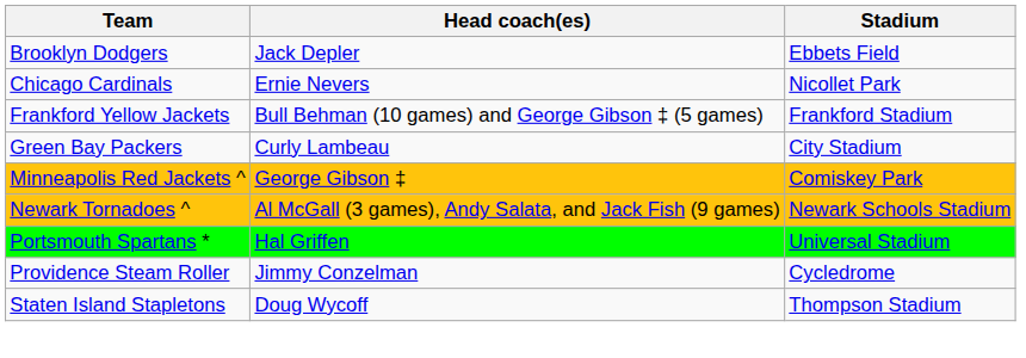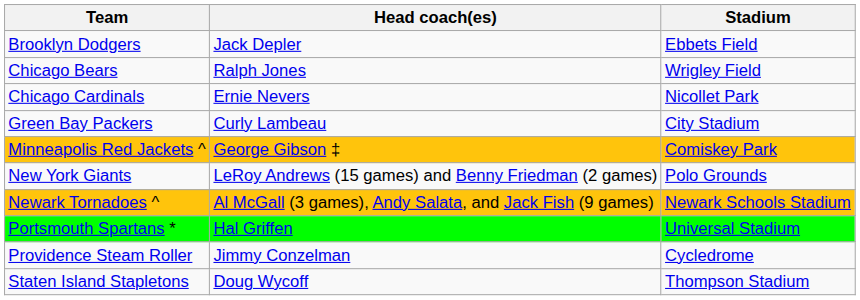+ row: Chicago Bears | Ralph Jones | Wrigley Field
- row: Frankford Yellow Jackets | Bull Behman (10 games) and George Gibson ‡ (5 games) | Frankford Stadium
+ row: New York Giants | LeRoy Andrews (15 games) and Benny Friedman (2 games) | Polo Grounds
